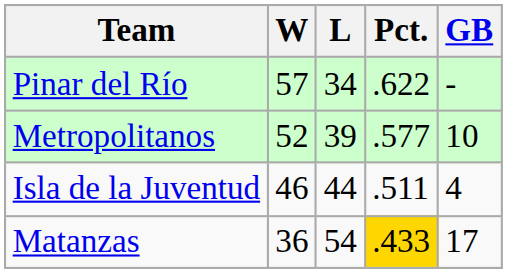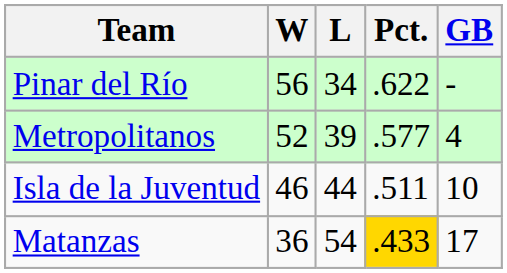Pinar del Río | W: 57 -> 56
Metropolitanos | GB: 10 -> 4
Isla de la Juventud | GB: 4 -> 10
